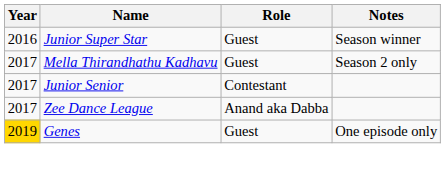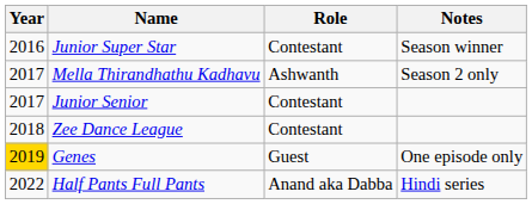Junior Super Star | Role: Guest -> Contestant
Mella Thirandhathu Kadhavu | Role: Guest -> Ashwanth
Zee Dance League | Year: 2017 -> 2018
Zee Dance League | Role: Anand aka Dabba -> Contestant
+ row: 2022 | Half Pants Full Pants | Anand aka Dabba | Hindi series
